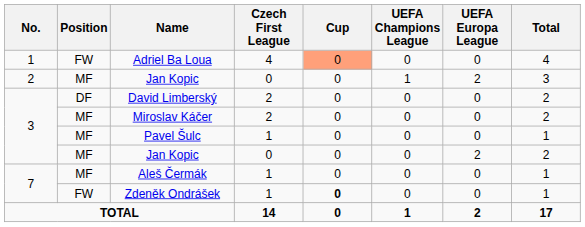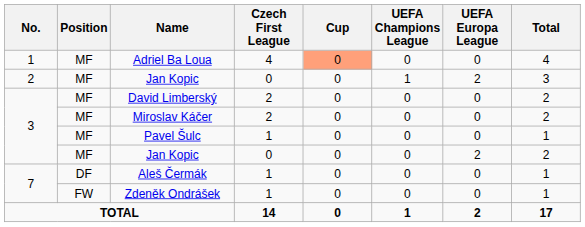Adriel Ba Loua | Position: FW -> MF
David Limberský | Position: DF -> MF
Aleš Čermák | Position: MF -> DF
Zdeněk Ondrášek | Cup: bold -> normal
